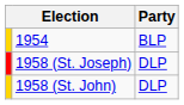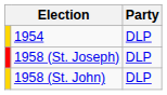1954 | Party: BLP -> DLP
